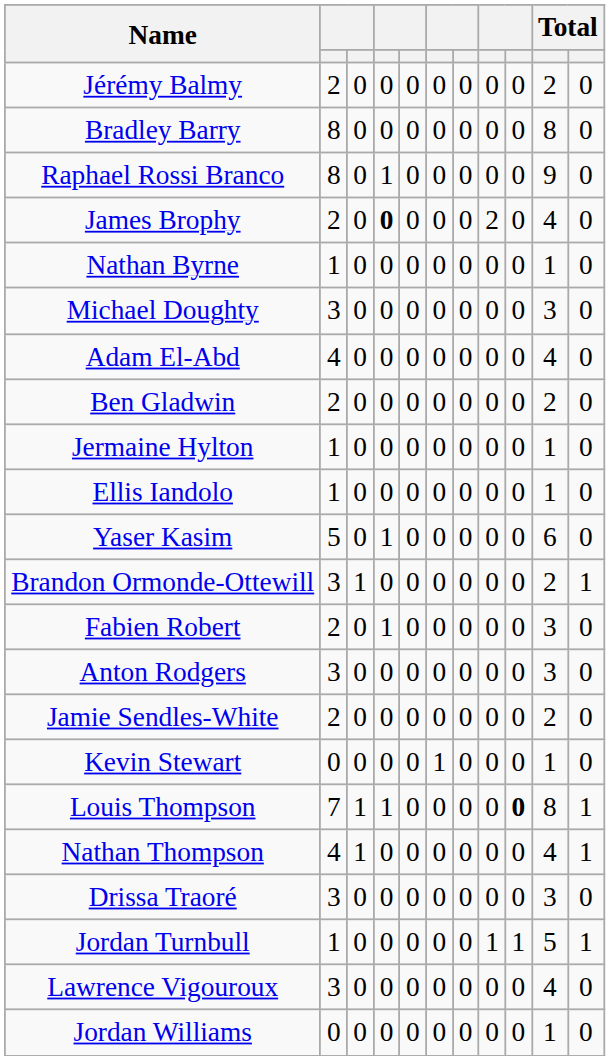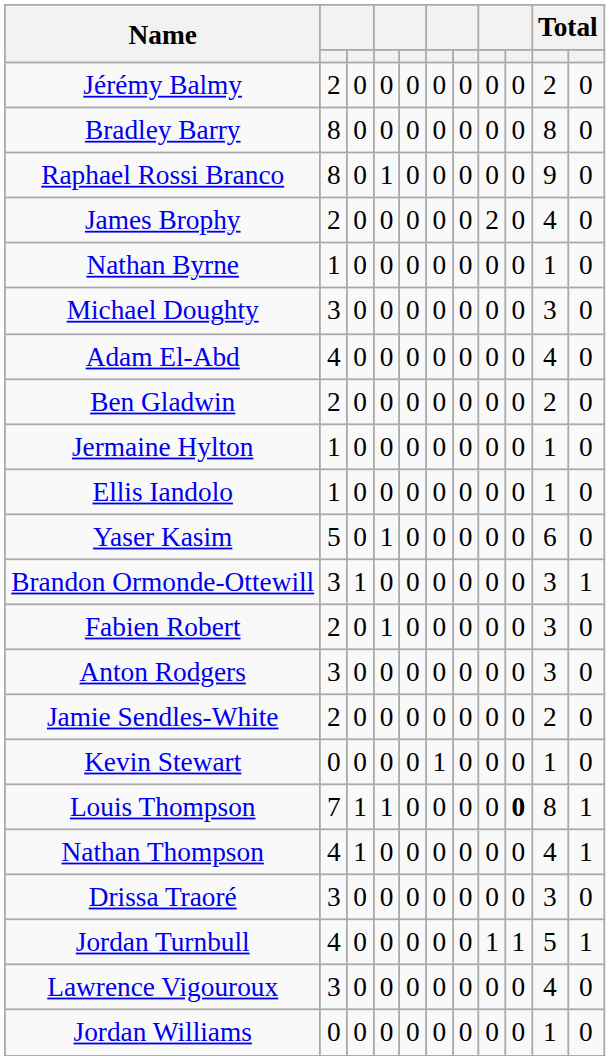James Brophy | column 4: bold -> normal
Brandon Ormonde-Ottewill | column 10: 2 -> 3
Jordan Turnbull | column 2: 1 -> 4
